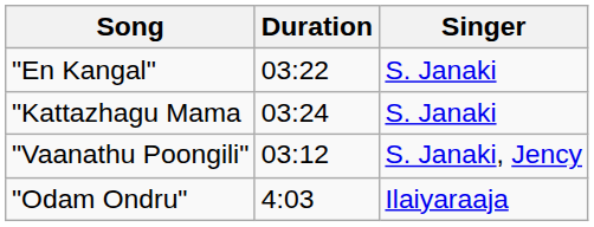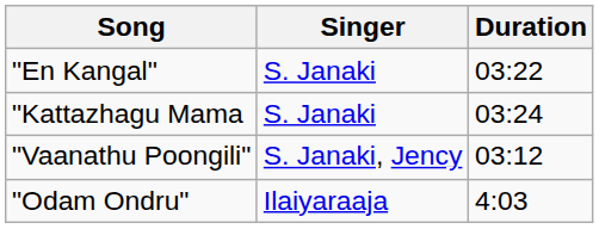columns swapped: Singer <-> Duration
